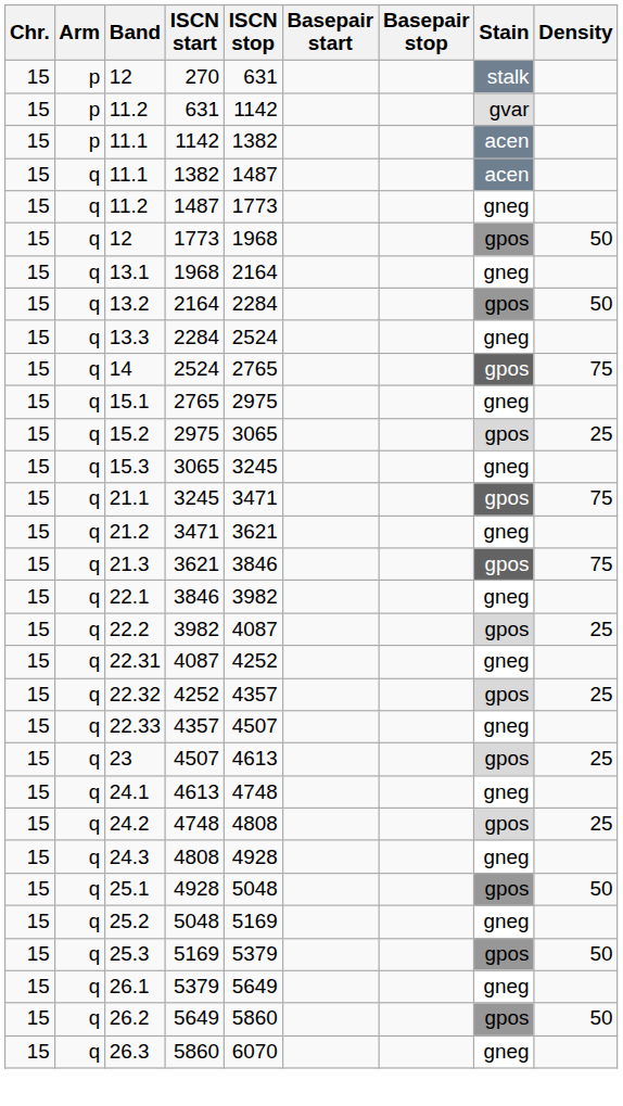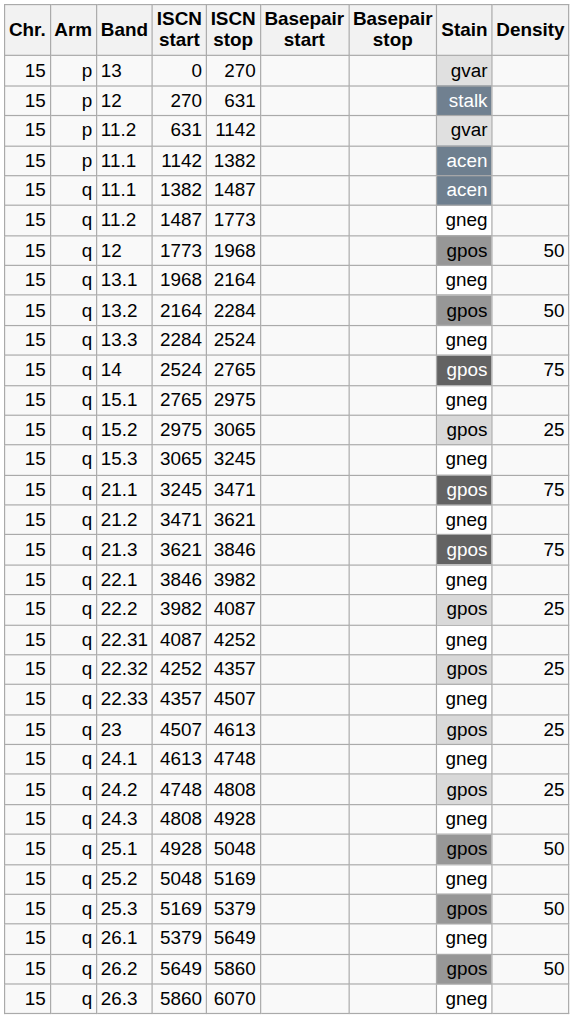+ row: 15 | p | 13 | 0 | 270 | gvar
